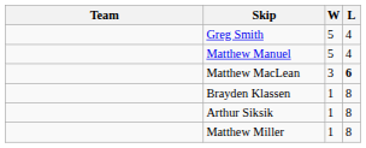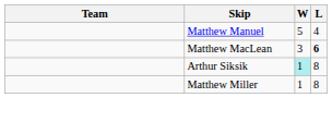- row: Greg Smith | 5 | 4
- row: Brayden Klassen | 1 | 8
Arthur Siksik | W: no background -> paleturquoise background
